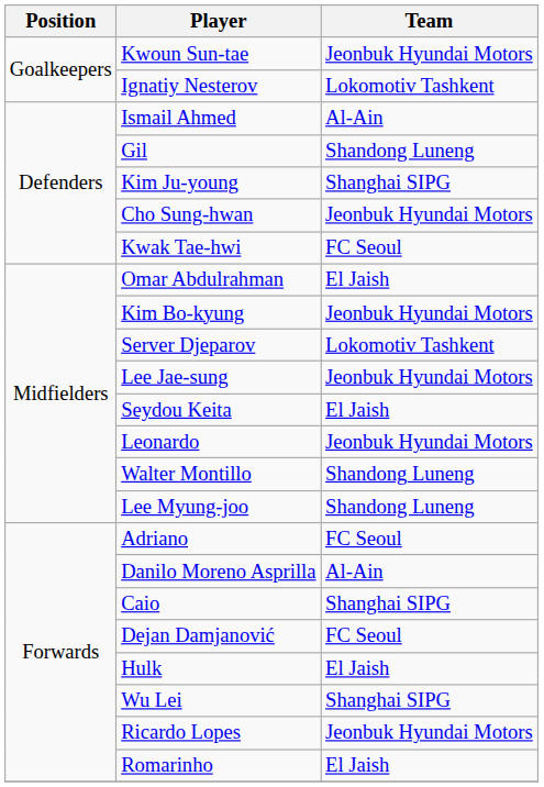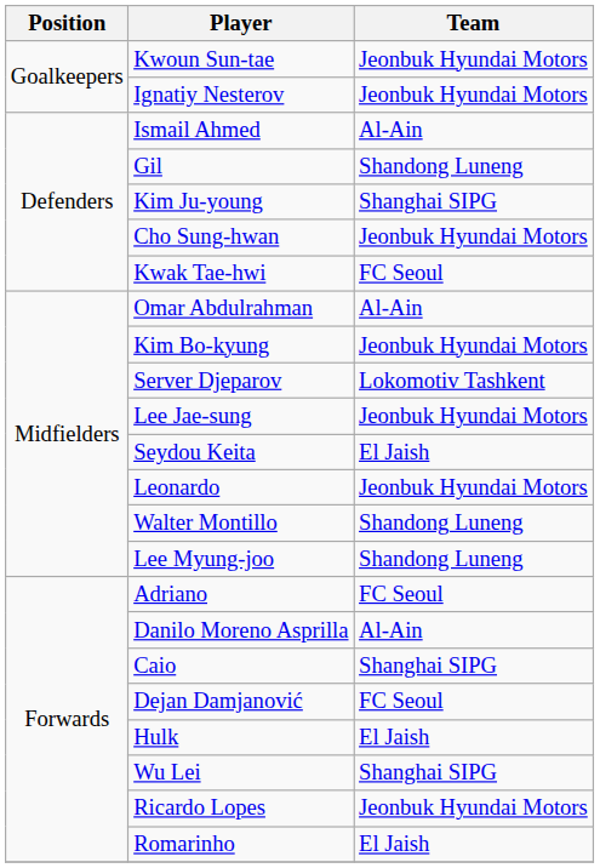Ignatiy Nesterov | Team: Lokomotiv Tashkent -> Jeonbuk Hyundai Motors
Omar Abdulrahman | Team: El Jaish -> Al-Ain
